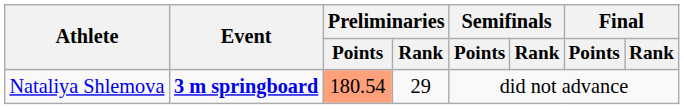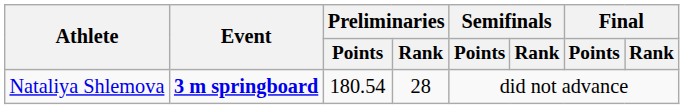Nataliya Shlemova | Preliminaries / Points: lightsalmon background -> no background
Nataliya Shlemova | Preliminaries / Rank: 29 -> 28
